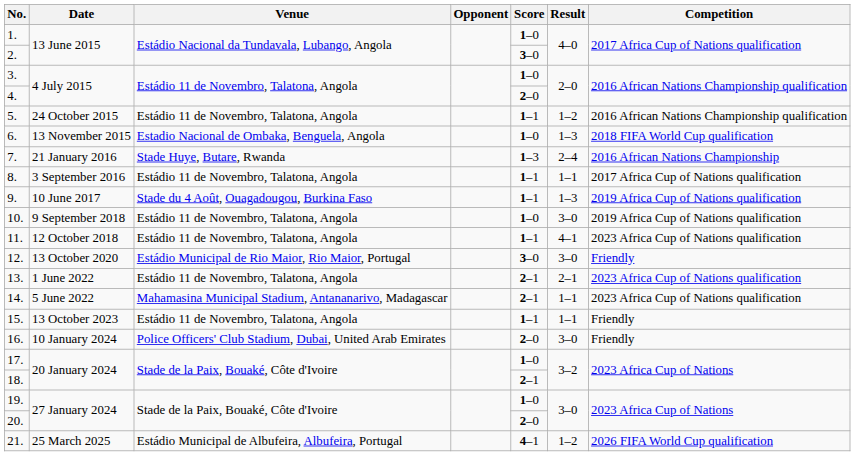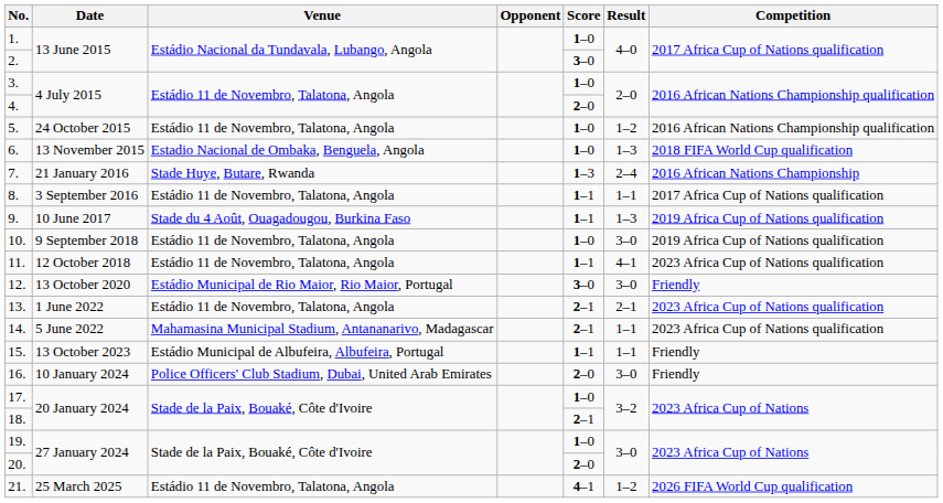5. | Score: 1–1 -> 1–0
15. | Venue: Estádio 11 de Novembro, Talatona, Angola -> Estádio Municipal de Albufeira, Albufeira, Portugal
21. | Venue: Estádio Municipal de Albufeira, Albufeira, Portugal -> Estádio 11 de Novembro, Talatona, Angola
